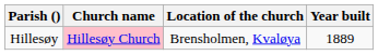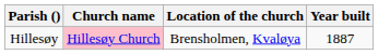Hillesøy | Year built: 1889 -> 1887
